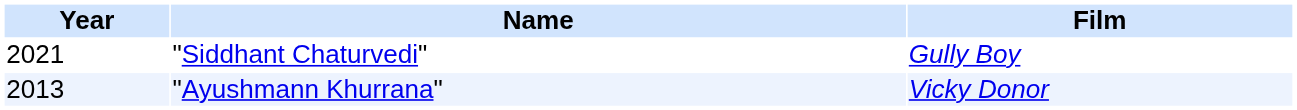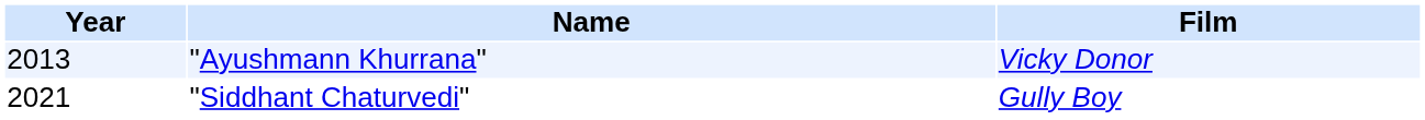rows swapped: "Ayushmann Khurrana" <-> "Siddhant Chaturvedi"
